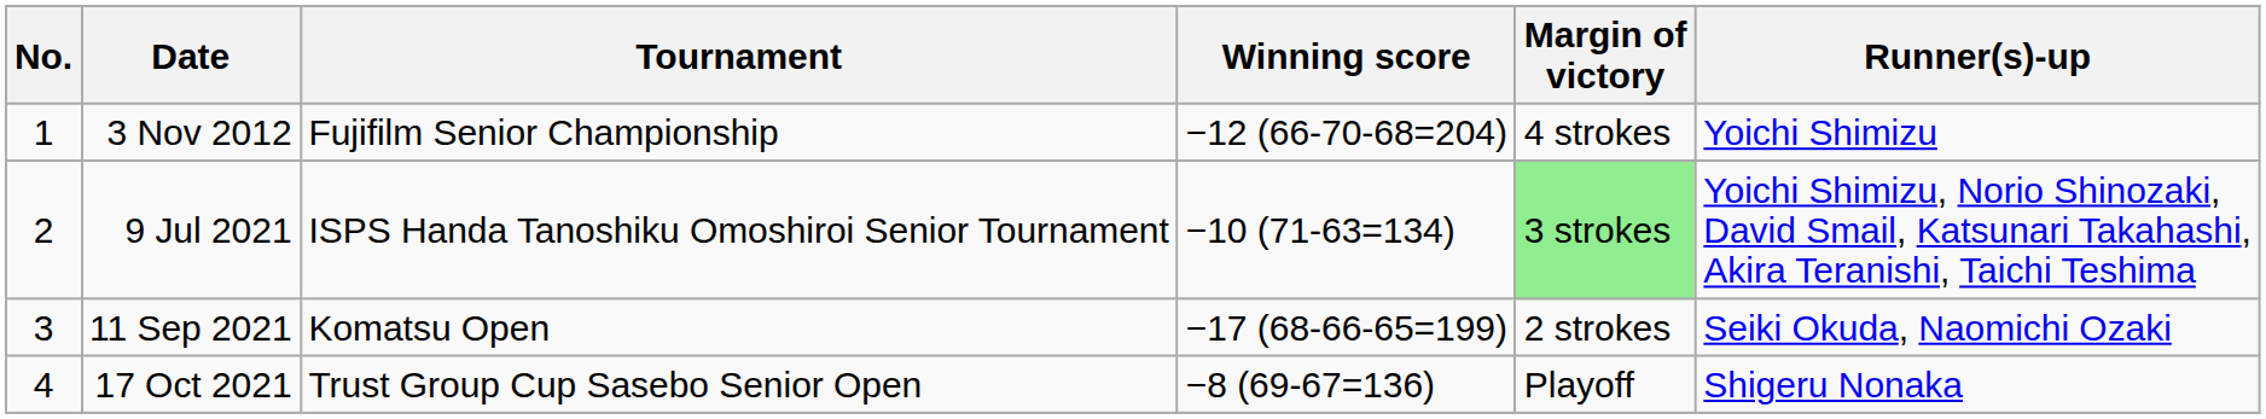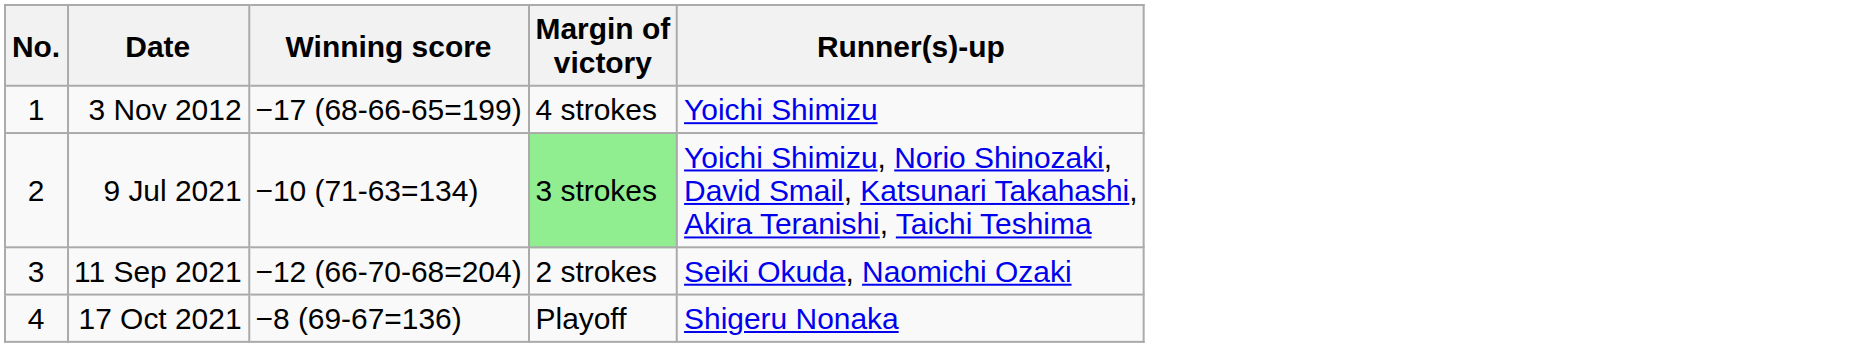- column: Tournament | Fujifilm Senior Championship | ISPS Handa Tanoshiku Omoshiroi Senior Tournament | Komatsu Open | Trust Group Cup Sasebo Senior Open
3 Nov 2012 | Winning score: −12 (66-70-68=204) -> −17 (68-66-65=199)
11 Sep 2021 | Winning score: −17 (68-66-65=199) -> −12 (66-70-68=204)
